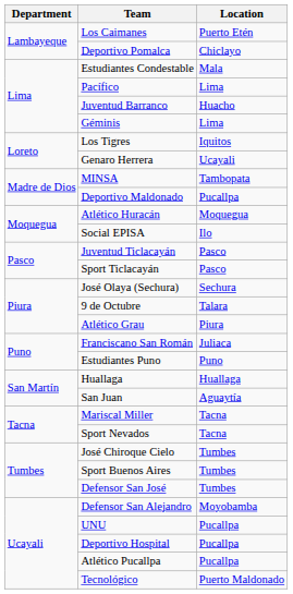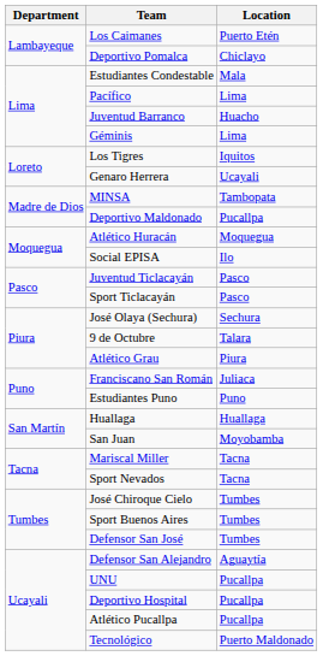San Juan | Location: Aguaytía -> Moyobamba
Defensor San Alejandro | Location: Moyobamba -> Aguaytía
